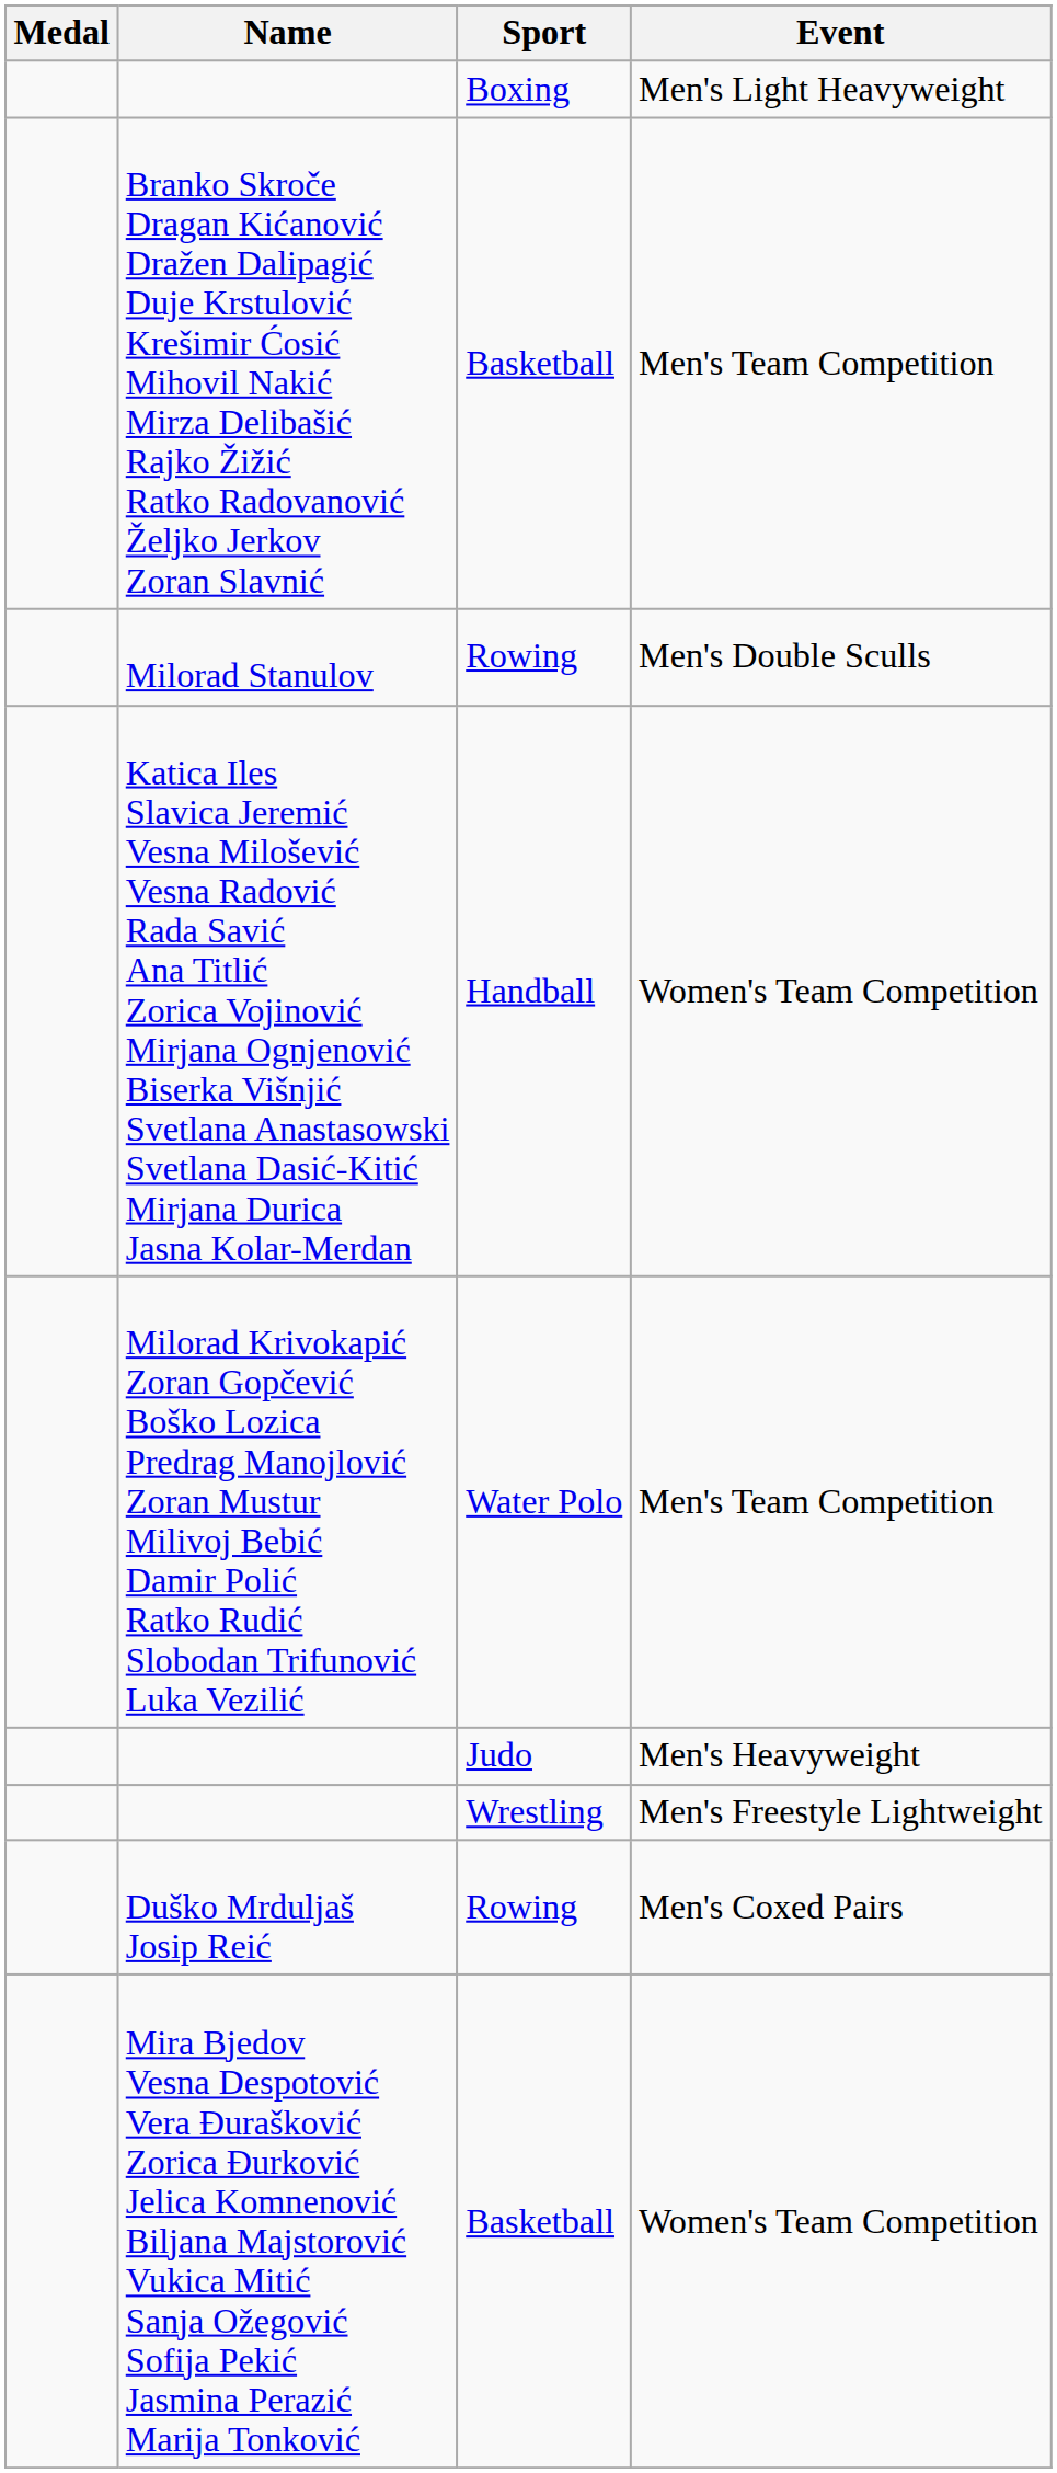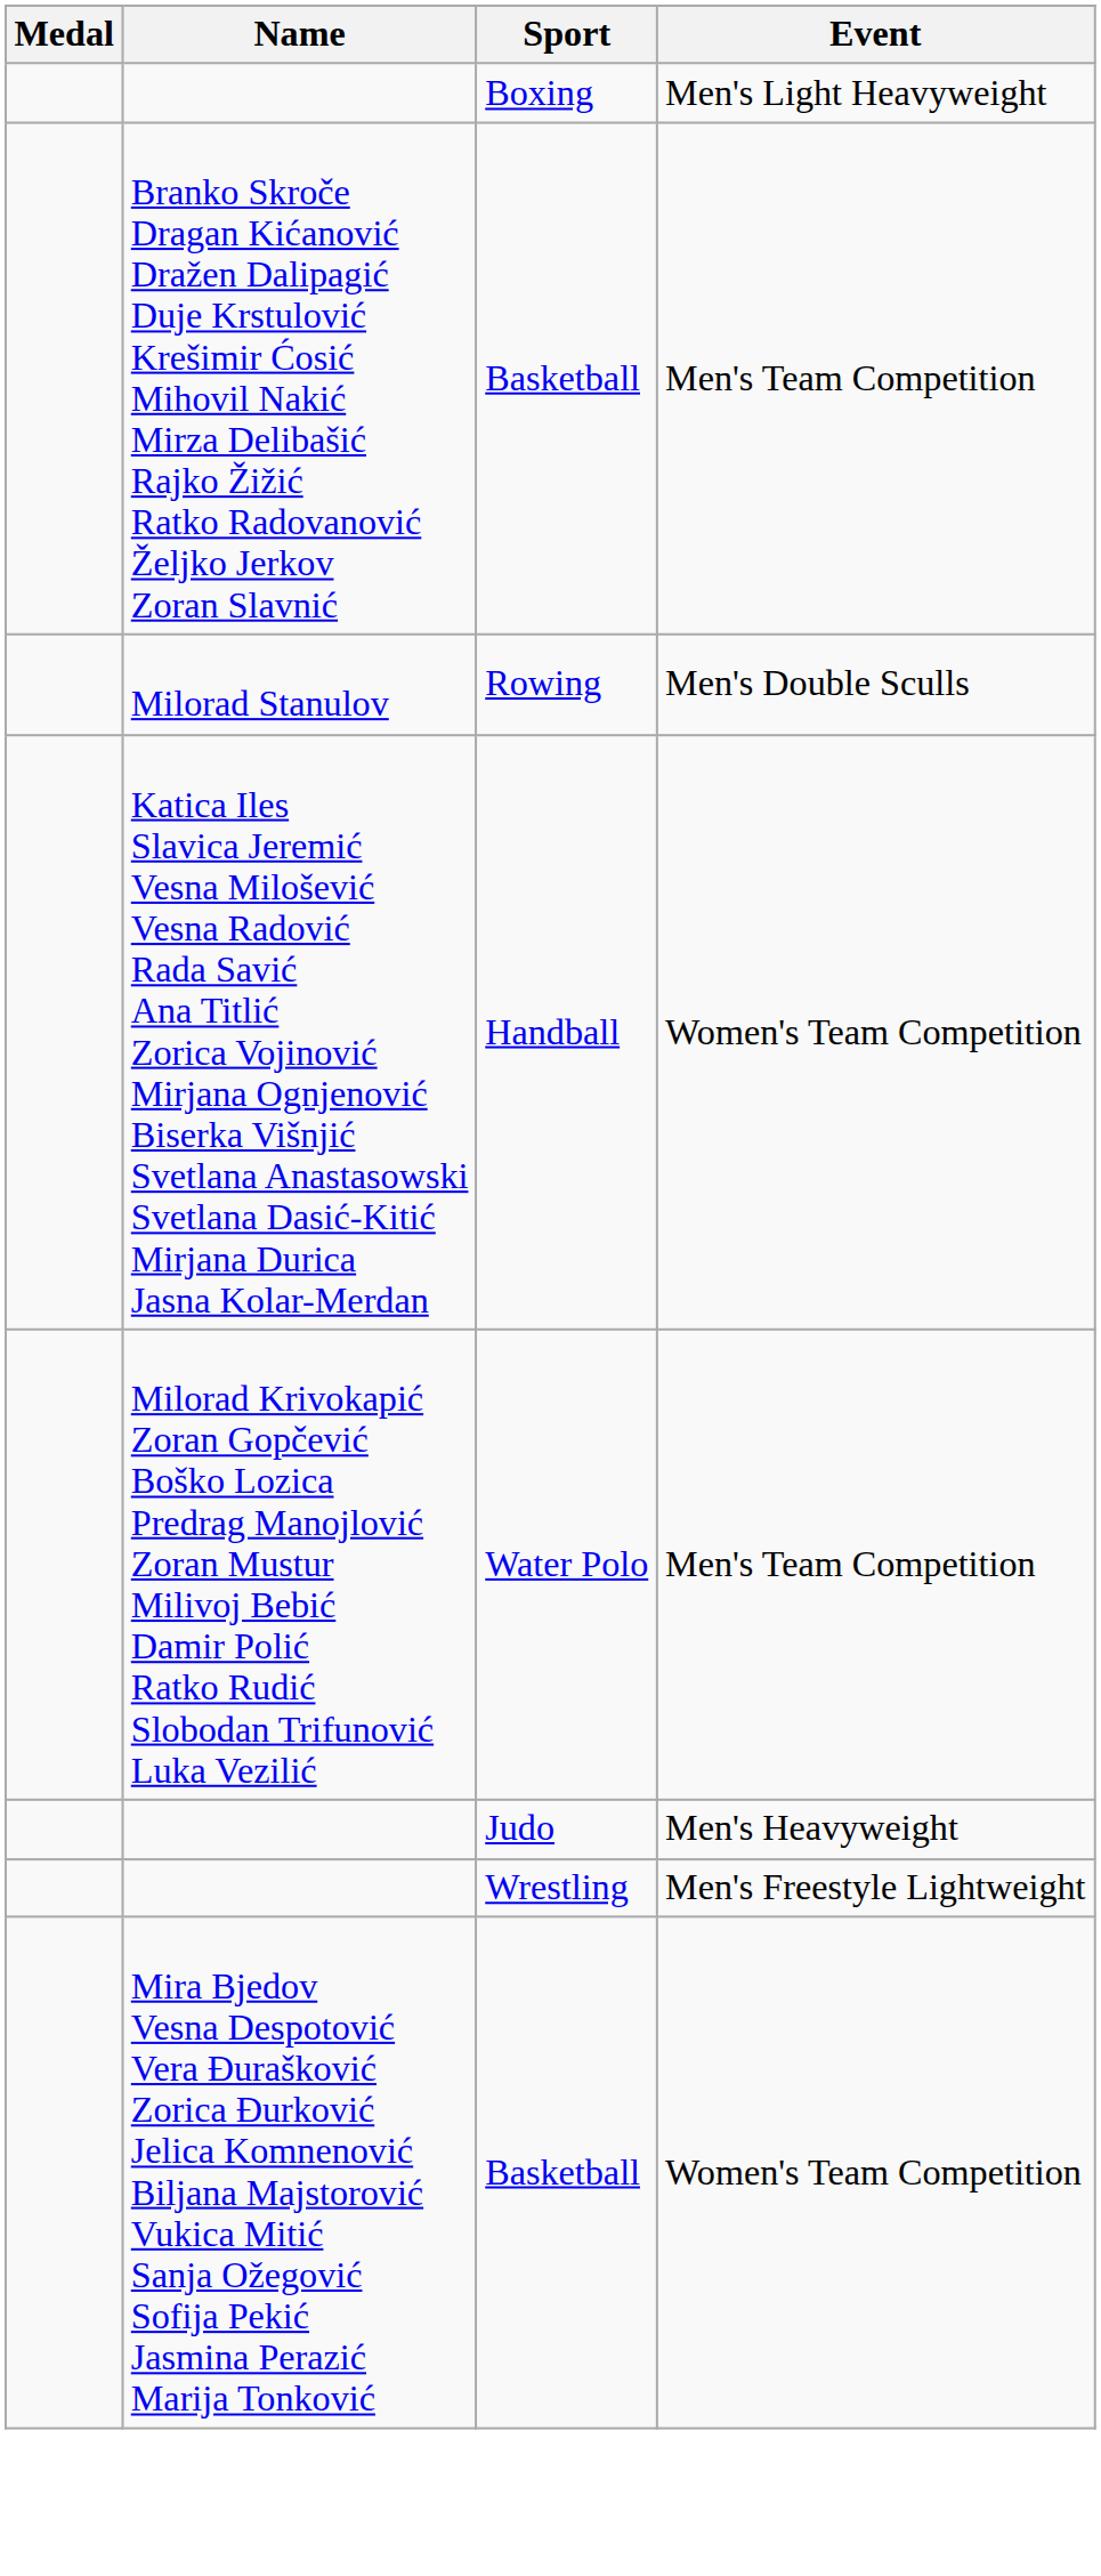- row: Duško Mrduljaš Josip Reić | Rowing | Men's Coxed Pairs
